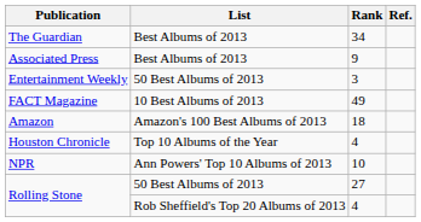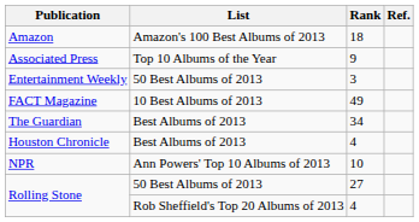rows swapped: Amazon <-> The Guardian
Associated Press | List: Best Albums of 2013 -> Top 10 Albums of the Year
Houston Chronicle | List: Top 10 Albums of the Year -> Best Albums of 2013
